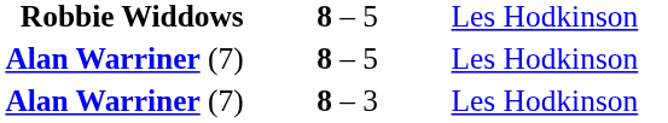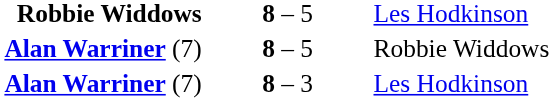Alan Warriner (7) / 8 – 5 | column 3: Les Hodkinson -> Robbie Widdows
